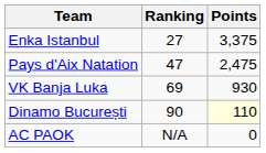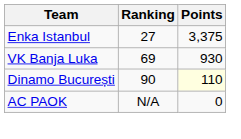- row: Pays d'Aix Natation | 47 | 2,475
